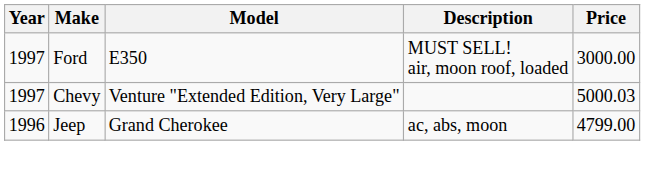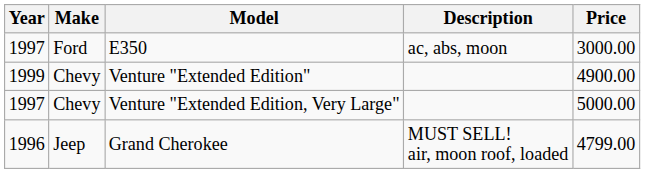E350 | Description: MUST SELL! air, moon roof, loaded -> ac, abs, moon
+ row: 1999 | Chevy | Venture "Extended Edition" | 4900.00
Venture "Extended Edition, Very Large" | Price: 5000.03 -> 5000.00
Grand Cherokee | Description: ac, abs, moon -> MUST SELL! air, moon roof, loaded
